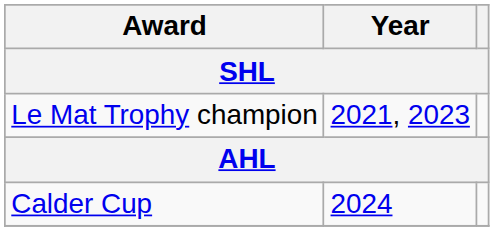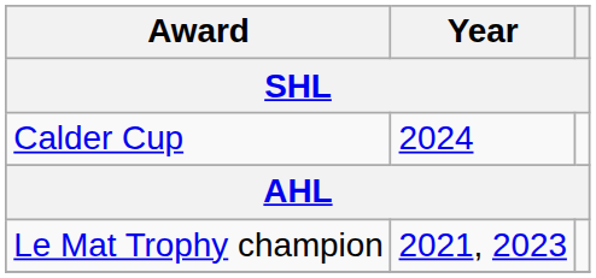rows swapped: Le Mat Trophy champion <-> Calder Cup
